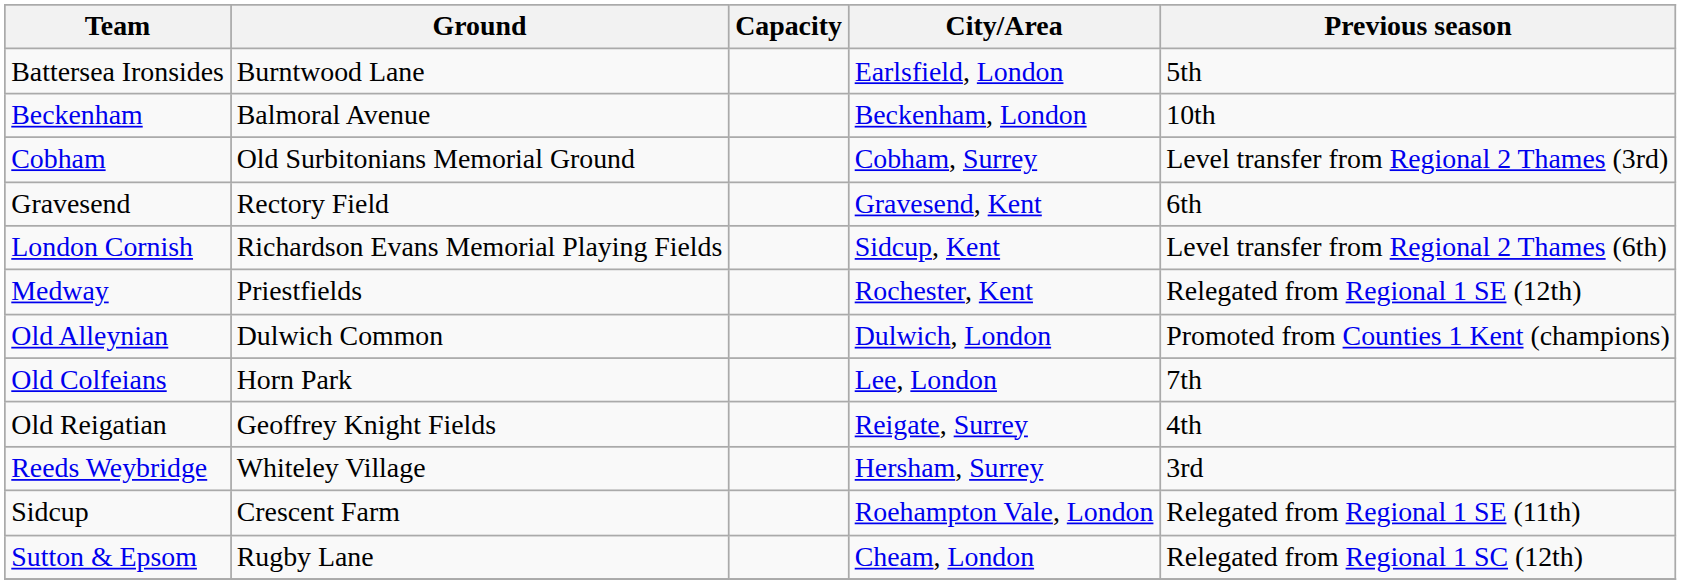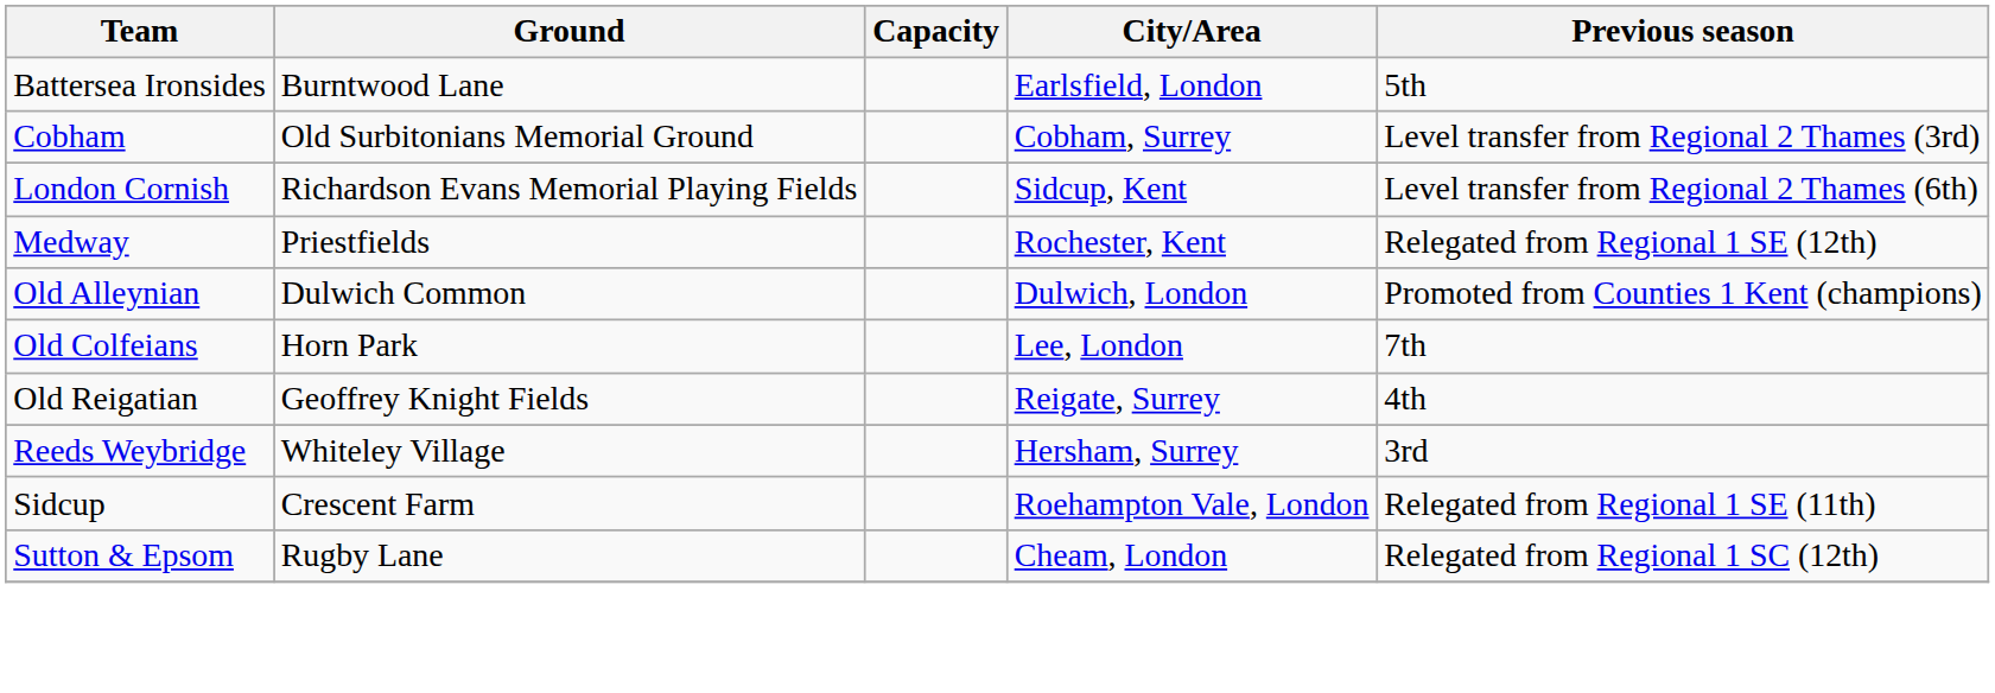- row: Beckenham | Balmoral Avenue | Beckenham, London | 10th
- row: Gravesend | Rectory Field | Gravesend, Kent | 6th
